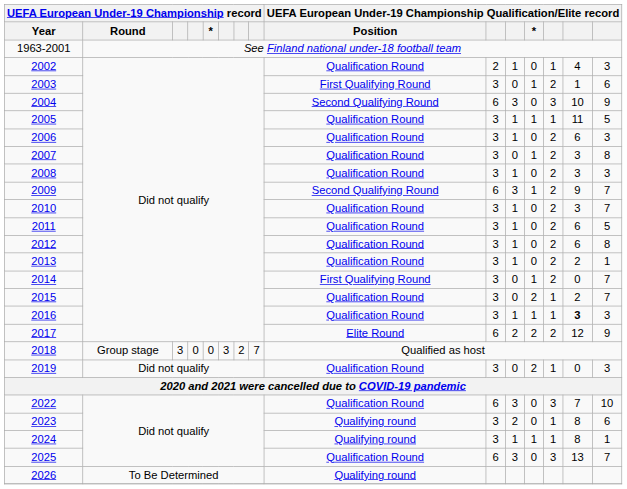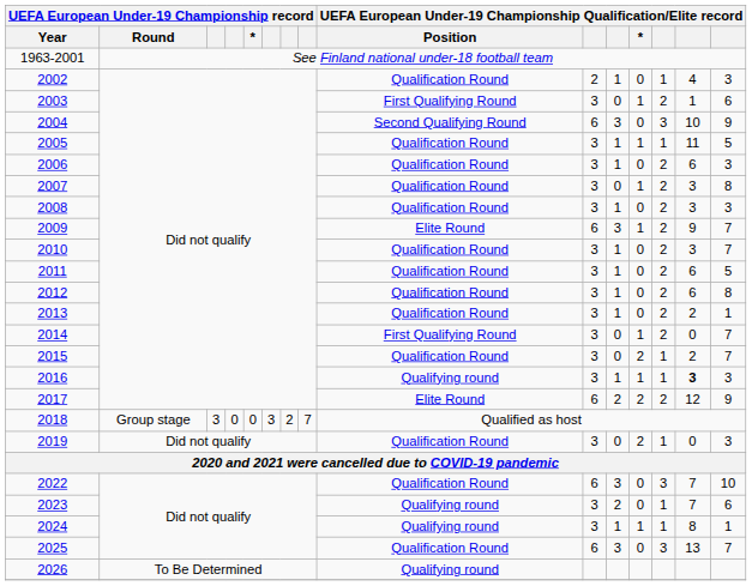2009 | column 9: Second Qualifying Round -> Elite Round
2016 | column 9: Qualification Round -> Qualifying round
2023 | column 14: 8 -> 7
